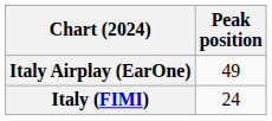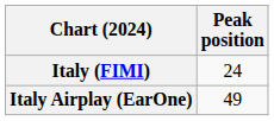rows swapped: Italy (FIMI) <-> Italy Airplay (EarOne)
